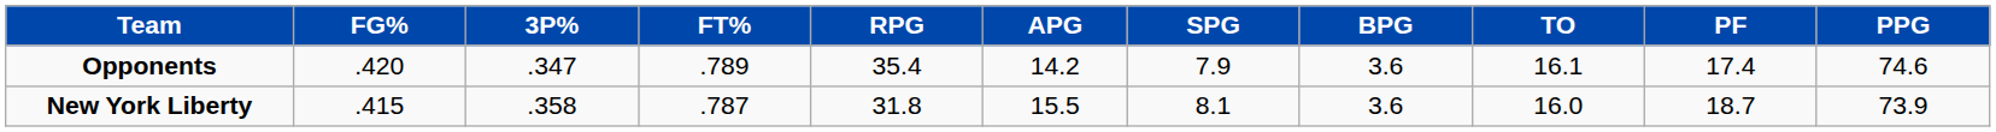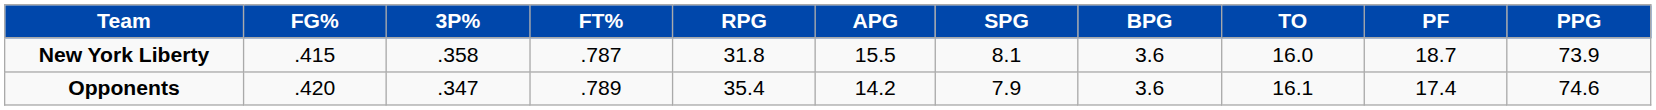rows swapped: New York Liberty <-> Opponents
